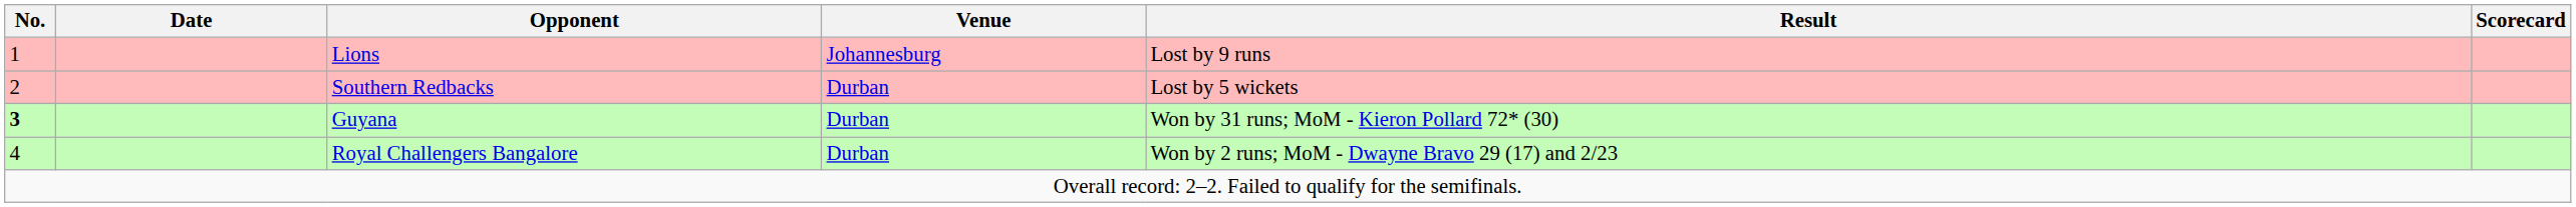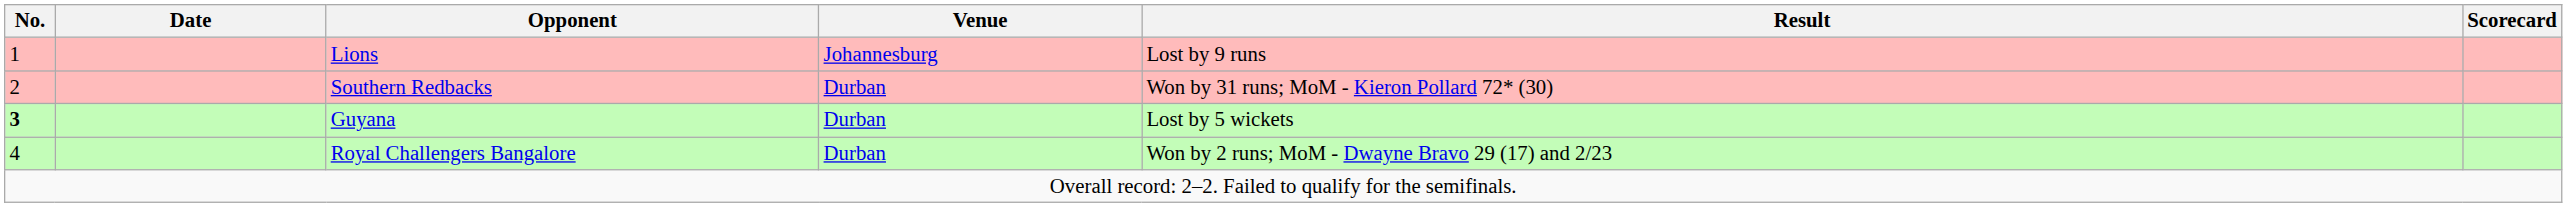Southern Redbacks | Result: Lost by 5 wickets -> Won by 31 runs; MoM - Kieron Pollard 72* (30)
Guyana | Result: Won by 31 runs; MoM - Kieron Pollard 72* (30) -> Lost by 5 wickets
